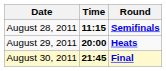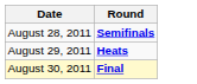- column: Time | 11:15 | 20:00 | 21:45
